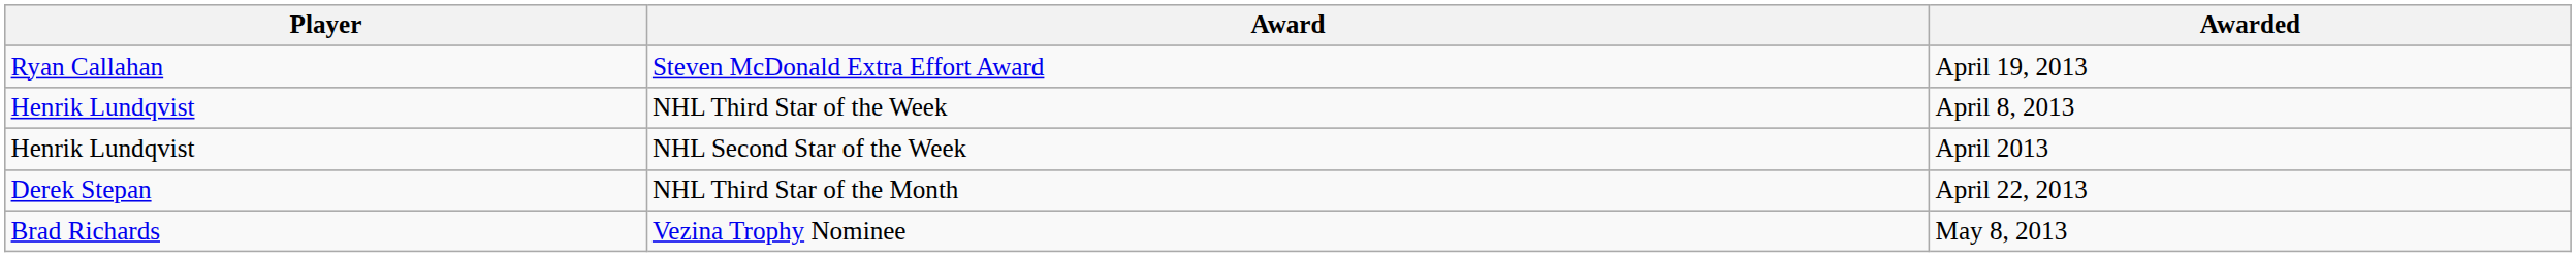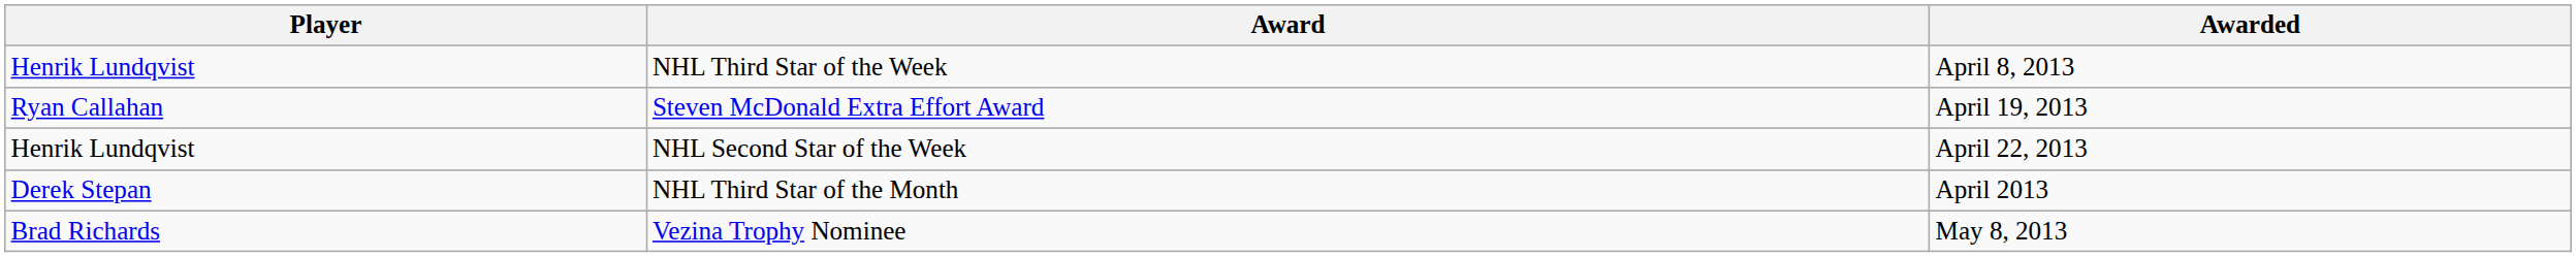rows swapped: NHL Third Star of the Week <-> Steven McDonald Extra Effort Award
NHL Second Star of the Week | Awarded: April 2013 -> April 22, 2013
NHL Third Star of the Month | Awarded: April 22, 2013 -> April 2013
